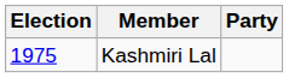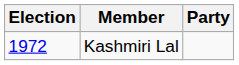Kashmiri Lal | Election: 1975 -> 1972
